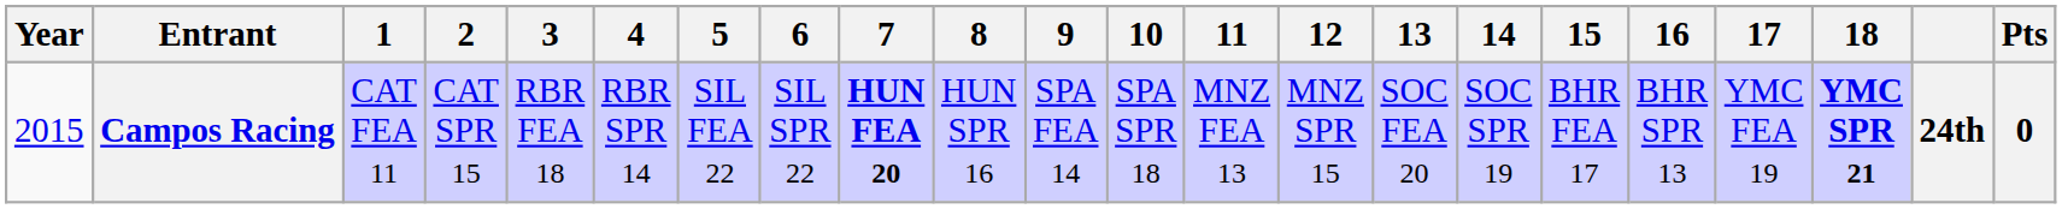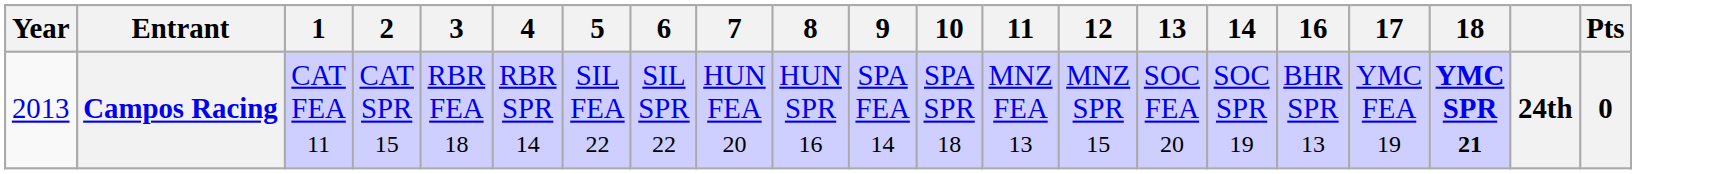- column: 15 | BHR FEA 17
Campos Racing | Year: 2015 -> 2013
Campos Racing | 7: bold -> normal
